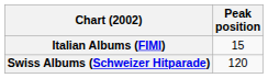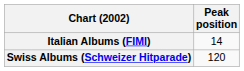Italian Albums (FIMI) | Peak position: 15 -> 14
